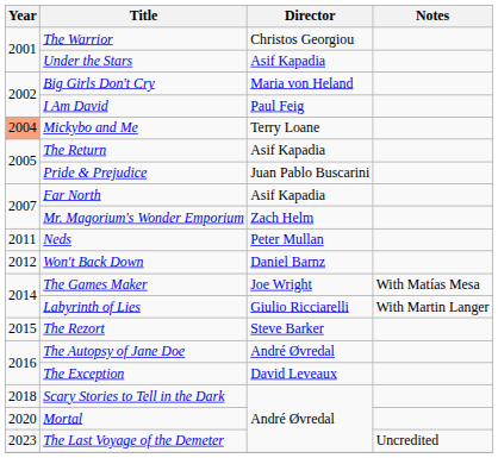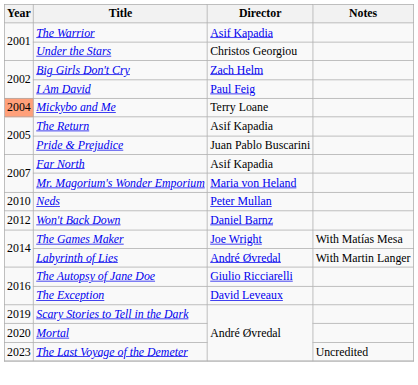The Warrior | Director: Christos Georgiou -> Asif Kapadia
Under the Stars | Director: Asif Kapadia -> Christos Georgiou
Big Girls Don't Cry | Director: Maria von Heland -> Zach Helm
Mr. Magorium's Wonder Emporium | Director: Zach Helm -> Maria von Heland
Neds | Year: 2011 -> 2010
Labyrinth of Lies | Director: Giulio Ricciarelli -> André Øvredal
- row: 2015 | The Rezort | Steve Barker
The Autopsy of Jane Doe | Director: André Øvredal -> Giulio Ricciarelli
Scary Stories to Tell in the Dark | Year: 2018 -> 2019
